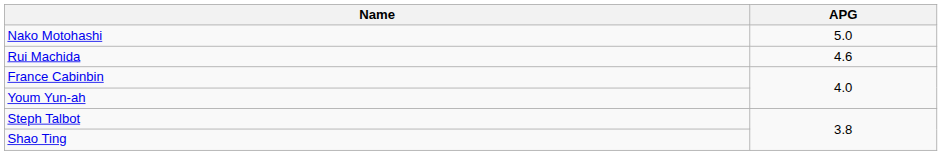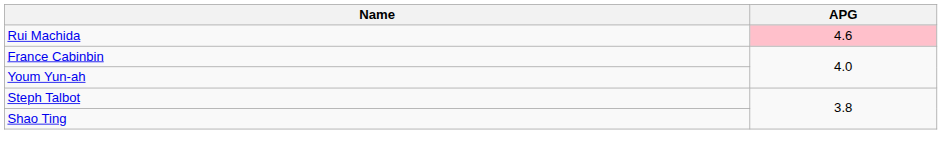- row: Nako Motohashi | 5.0
Rui Machida | APG: no background -> pink background
